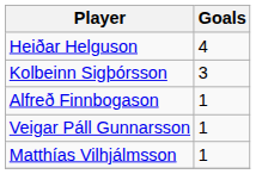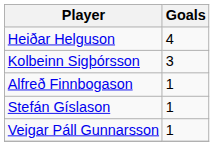+ row: Stefán Gíslason | 1
- row: Matthías Vilhjálmsson | 1
